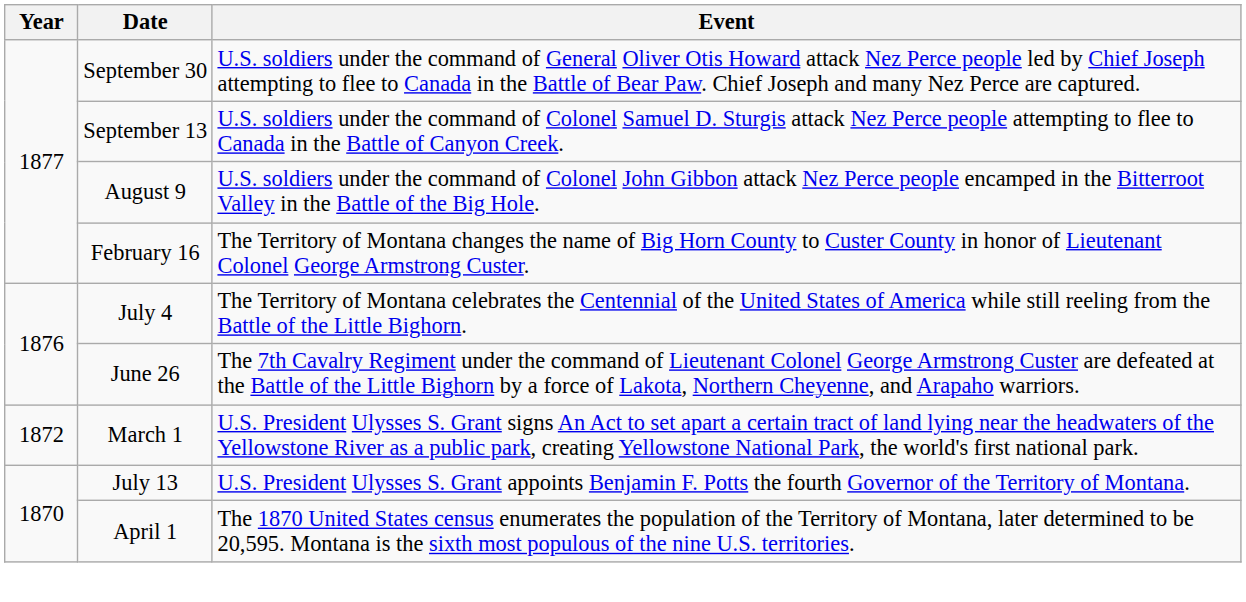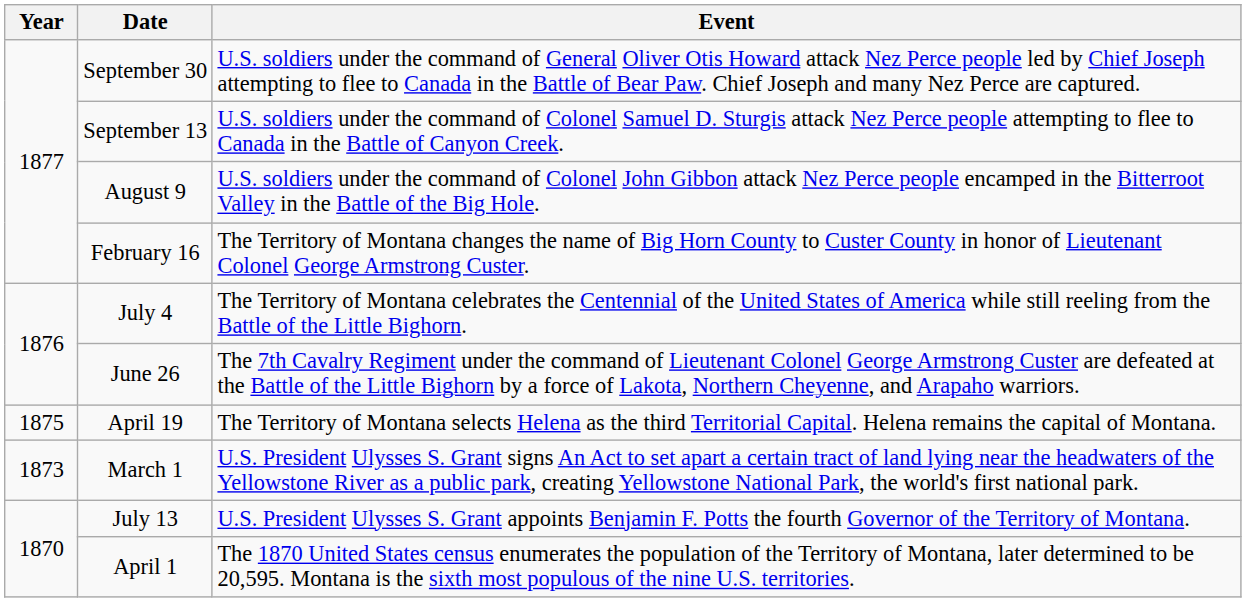+ row: 1875 | April 19 | The Territory of Montana selects Helena as the third Territorial Capital. Helena remains the capital of Montana.
March 1 | Year: 1872 -> 1873
